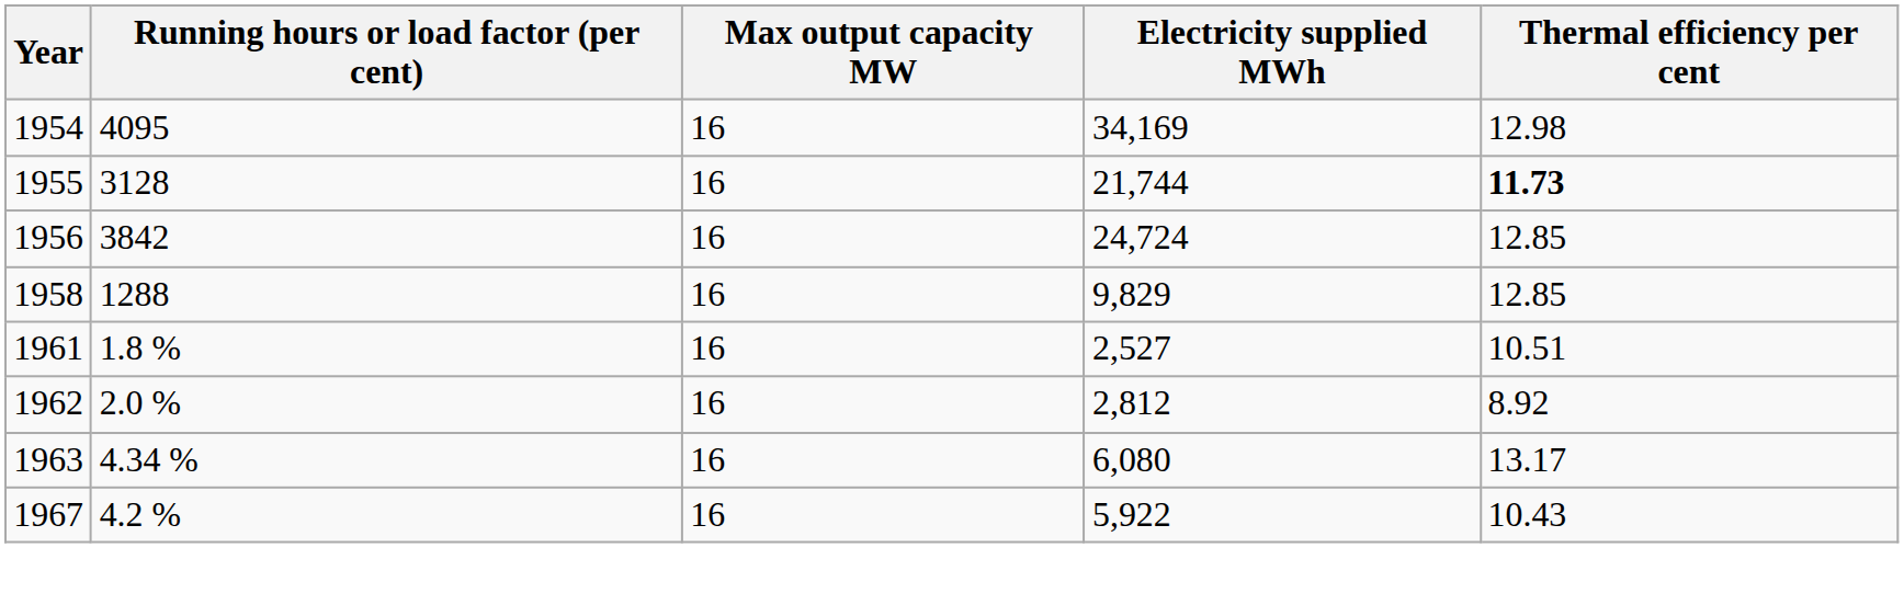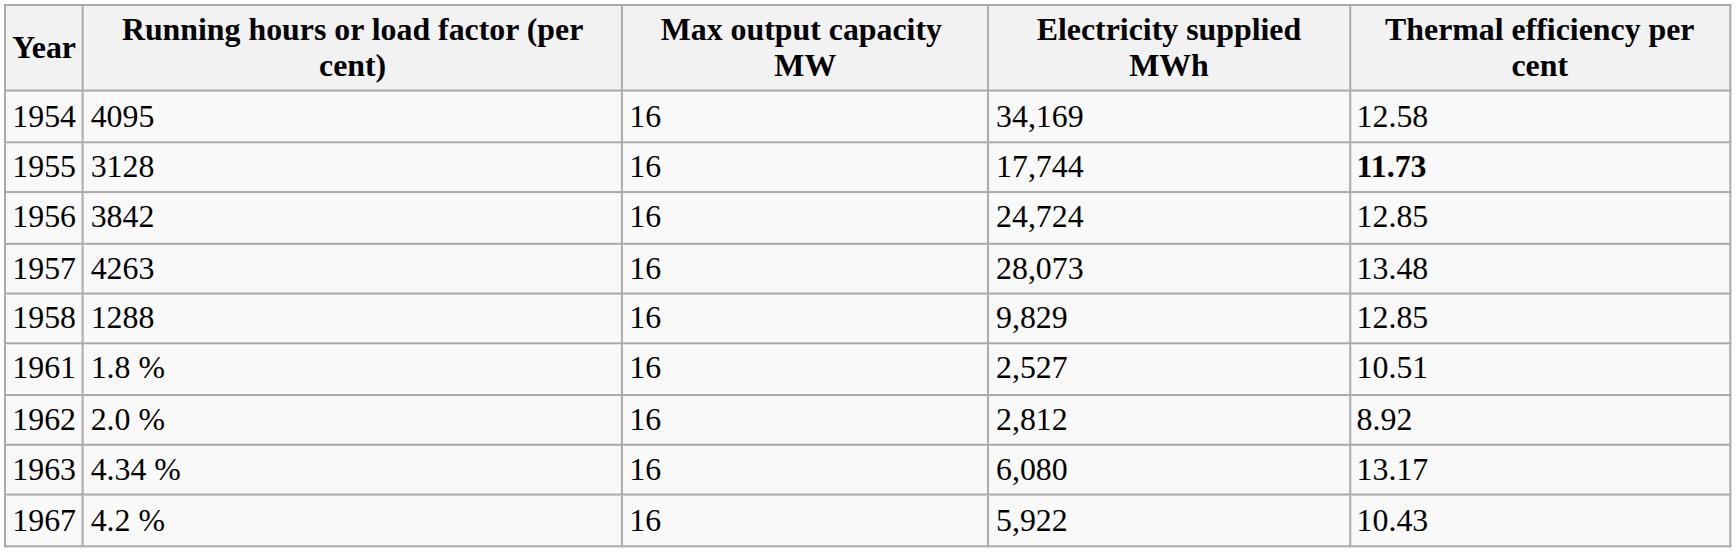1954 | Thermal efficiency per cent: 12.98 -> 12.58
1955 | Electricity supplied MWh: 21,744 -> 17,744
+ row: 1957 | 4263 | 16 | 28,073 | 13.48
